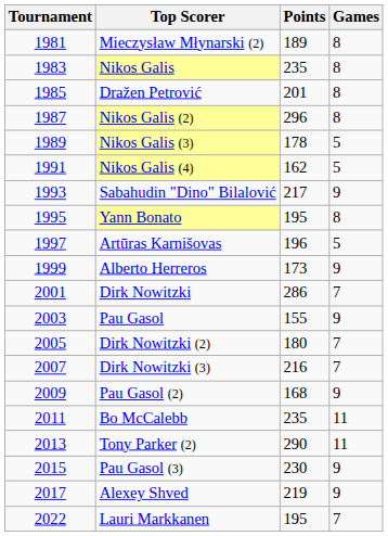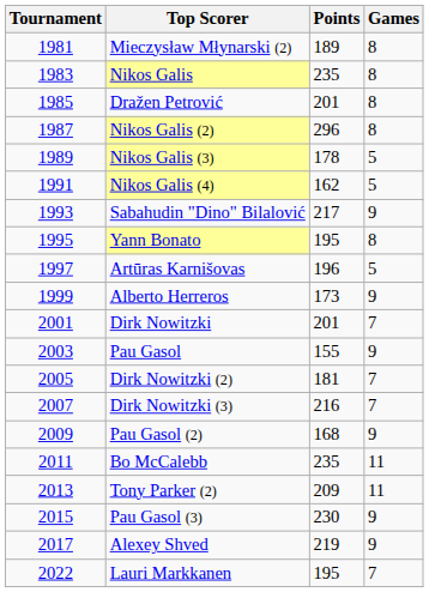Dirk Nowitzki | Points: 286 -> 201
Dirk Nowitzki (2) | Points: 180 -> 181
Tony Parker (2) | Points: 290 -> 209
